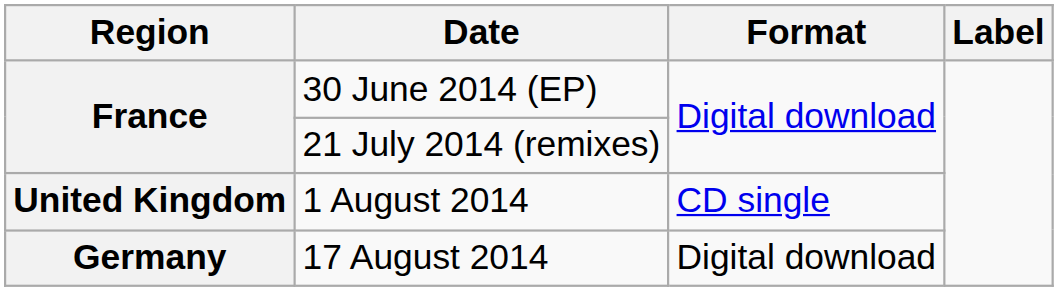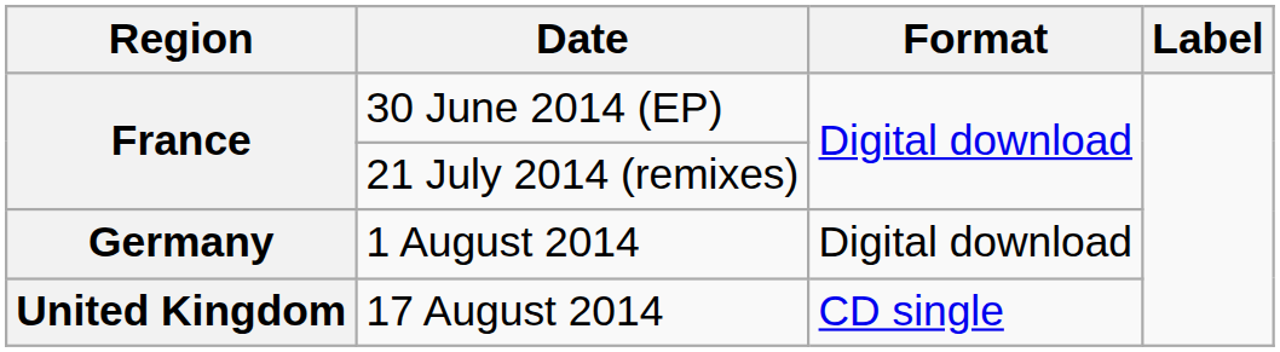1 August 2014 | Region: United Kingdom -> Germany
1 August 2014 | Format: CD single -> Digital download
17 August 2014 | Region: Germany -> United Kingdom
17 August 2014 | Format: Digital download -> CD single
